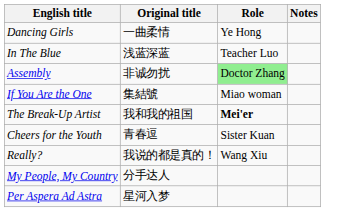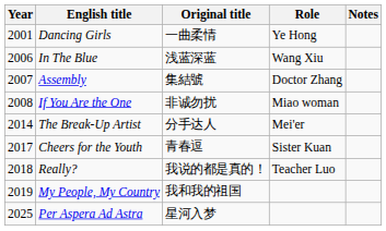+ column: Year | 2001 | 2006 | 2007 | 2008 | 2014 | 2017 | 2018 | 2019 | 2025
In The Blue | Role: Teacher Luo -> Wang Xiu
Assembly | Original title: 非诚勿扰 -> 集結號
Assembly | Role: lightgreen background -> no background
If You Are the One | Original title: 集結號 -> 非诚勿扰
The Break-Up Artist | Original title: 我和我的祖国 -> 分手达人
The Break-Up Artist | Role: bold -> normal
Really? | Role: Wang Xiu -> Teacher Luo
My People, My Country | Original title: 分手达人 -> 我和我的祖国
